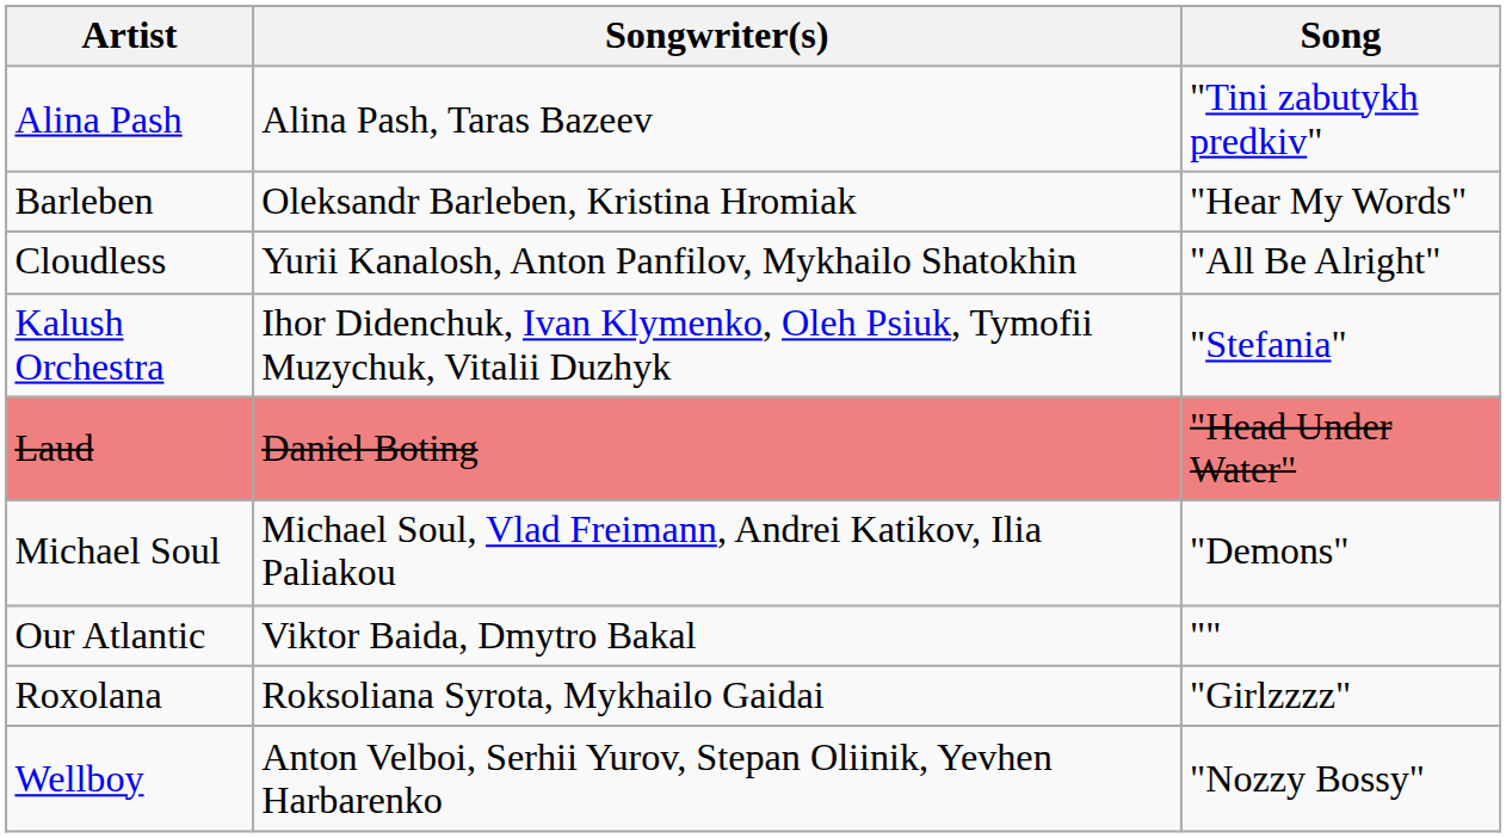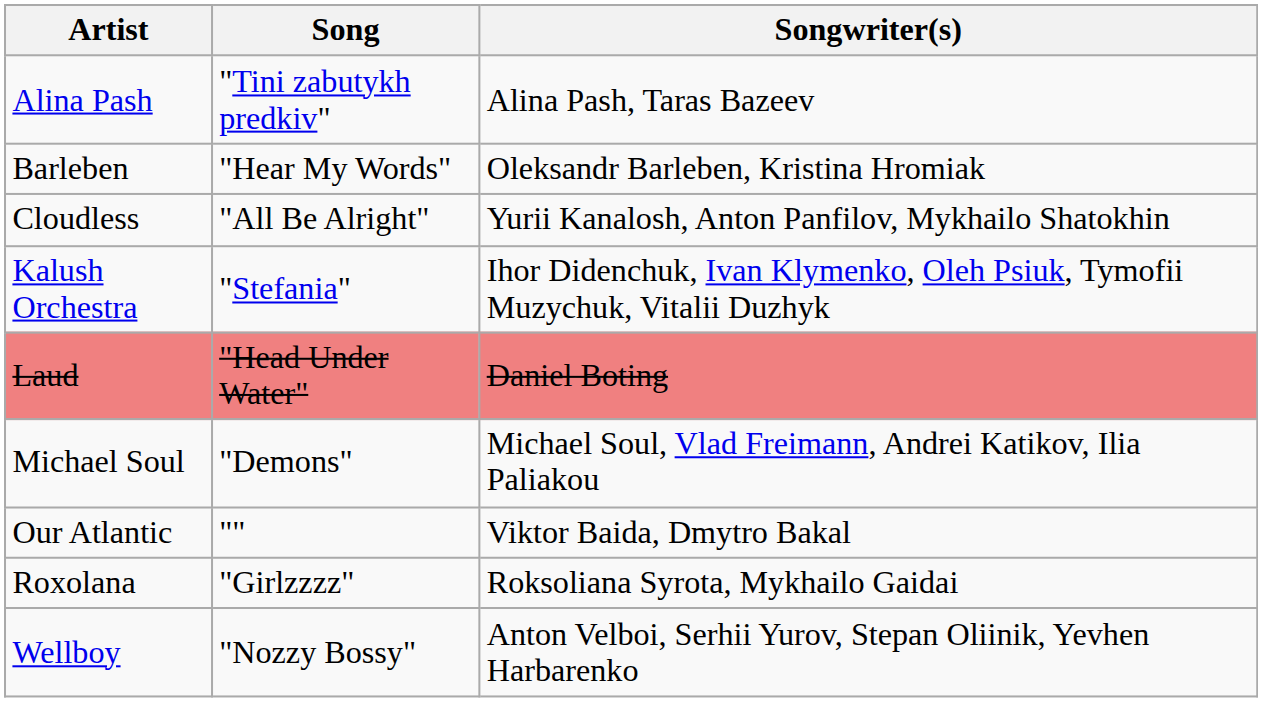columns swapped: Song <-> Songwriter(s)
